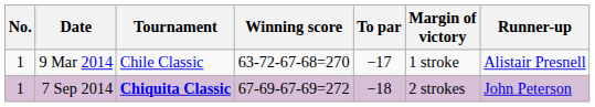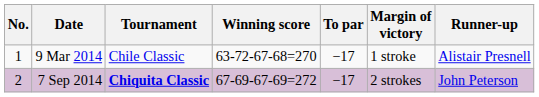7 Sep 2014 | No.: 1 -> 2
7 Sep 2014 | To par: −18 -> −17
